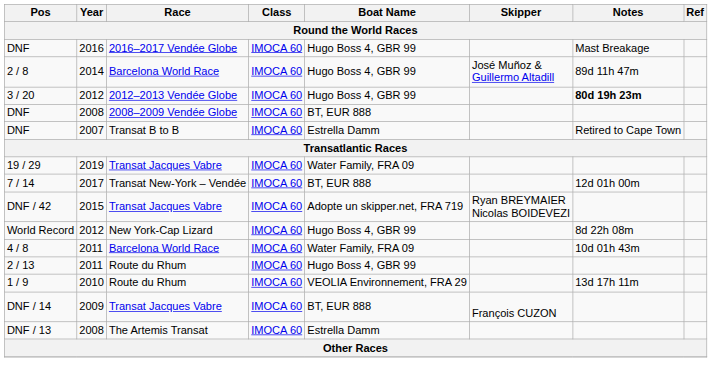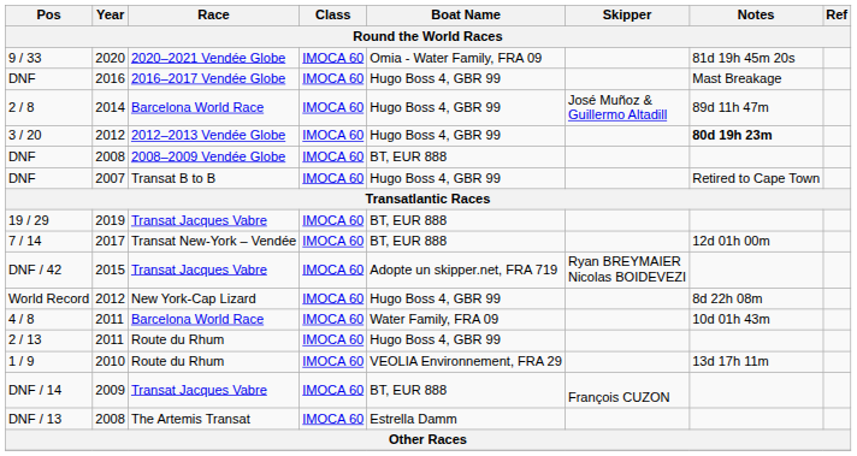+ row: 9 / 33 | 2020 | 2020–2021 Vendée Globe | IMOCA 60 | Omia - Water Family, FRA 09 | 81d 19h 45m 20s
DNF / 2007 | Boat Name: Estrella Damm -> Hugo Boss 4, GBR 99
19 / 29 | Boat Name: Water Family, FRA 09 -> BT, EUR 888
